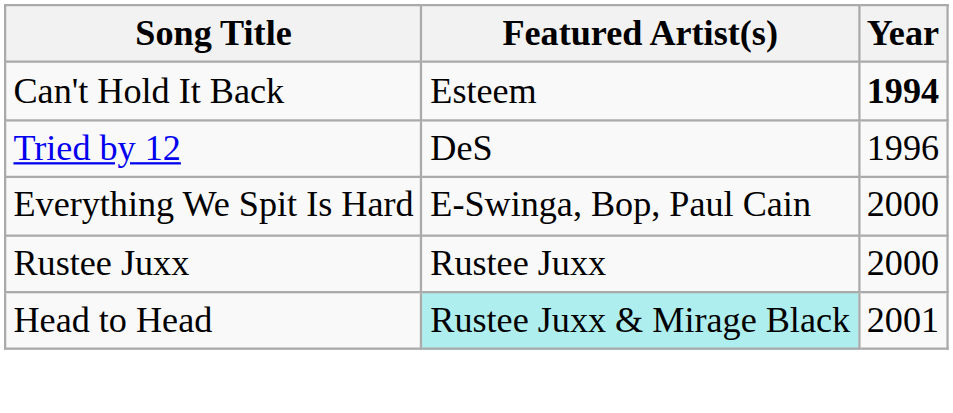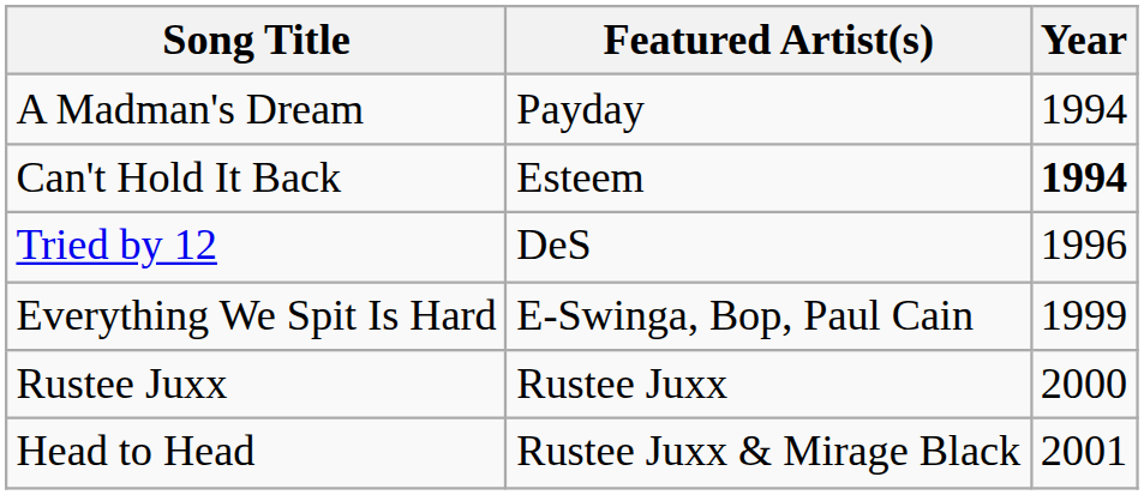+ row: A Madman's Dream | Payday | 1994
Everything We Spit Is Hard | Year: 2000 -> 1999
Head to Head | Featured Artist(s): paleturquoise background -> no background
